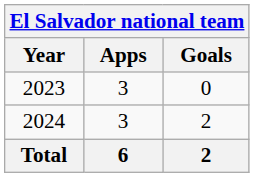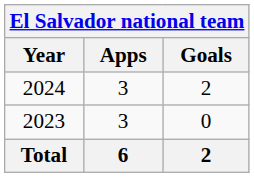rows swapped: 2023 <-> 2024
